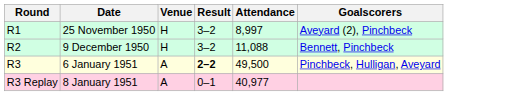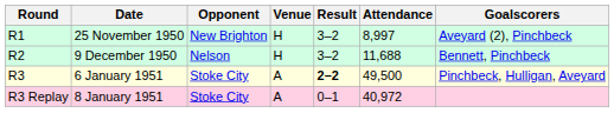+ column: Opponent | New Brighton | Nelson | Stoke City | Stoke City
9 December 1950 | Attendance: 11,088 -> 11,688
8 January 1951 | Attendance: 40,977 -> 40,972
